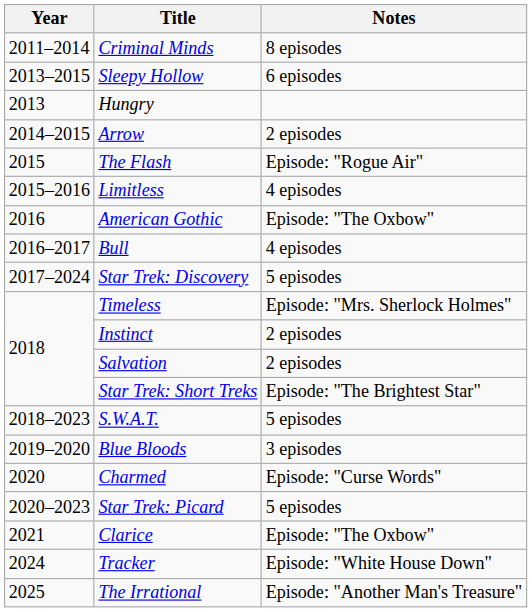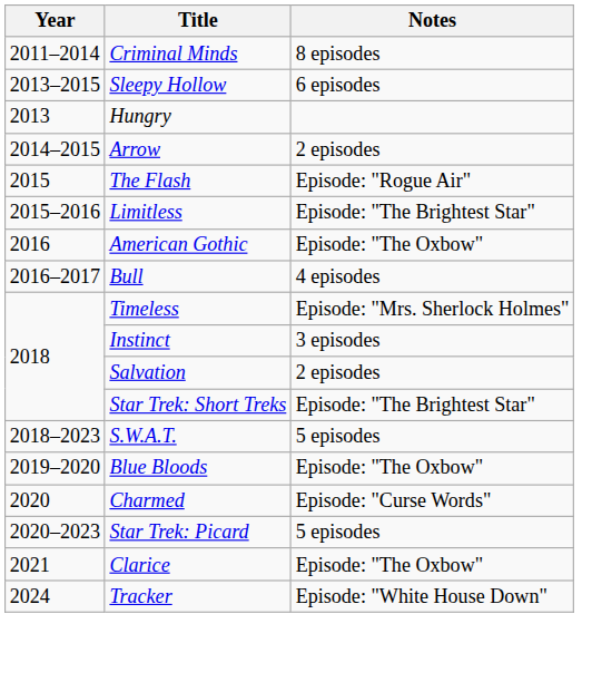Limitless | Notes: 4 episodes -> Episode: "The Brightest Star"
- row: 2017–2024 | Star Trek: Discovery | 5 episodes
Instinct | Notes: 2 episodes -> 3 episodes
Blue Bloods | Notes: 3 episodes -> Episode: "The Oxbow"
- row: 2025 | The Irrational | Episode: "Another Man's Treasure"
